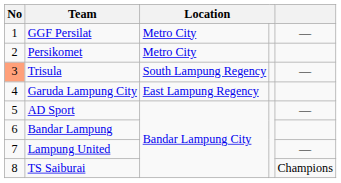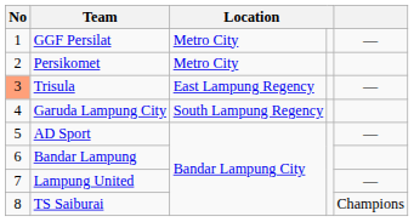Trisula | column 3: South Lampung Regency -> East Lampung Regency
Garuda Lampung City | column 3: East Lampung Regency -> South Lampung Regency
